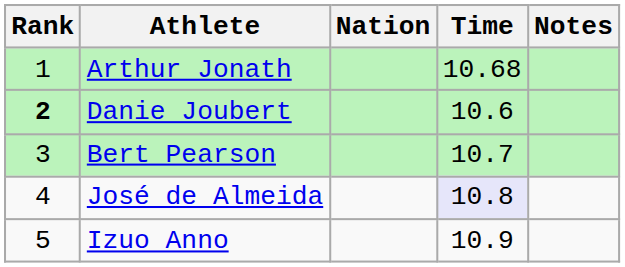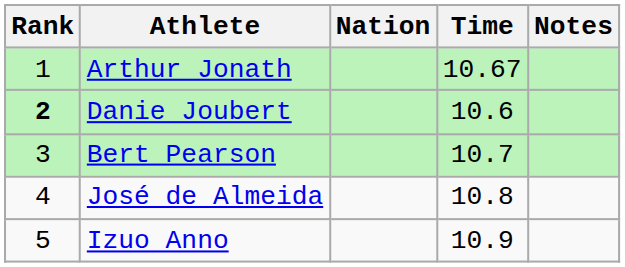Arthur Jonath | Time: 10.68 -> 10.67
José de Almeida | Time: lavender background -> no background
